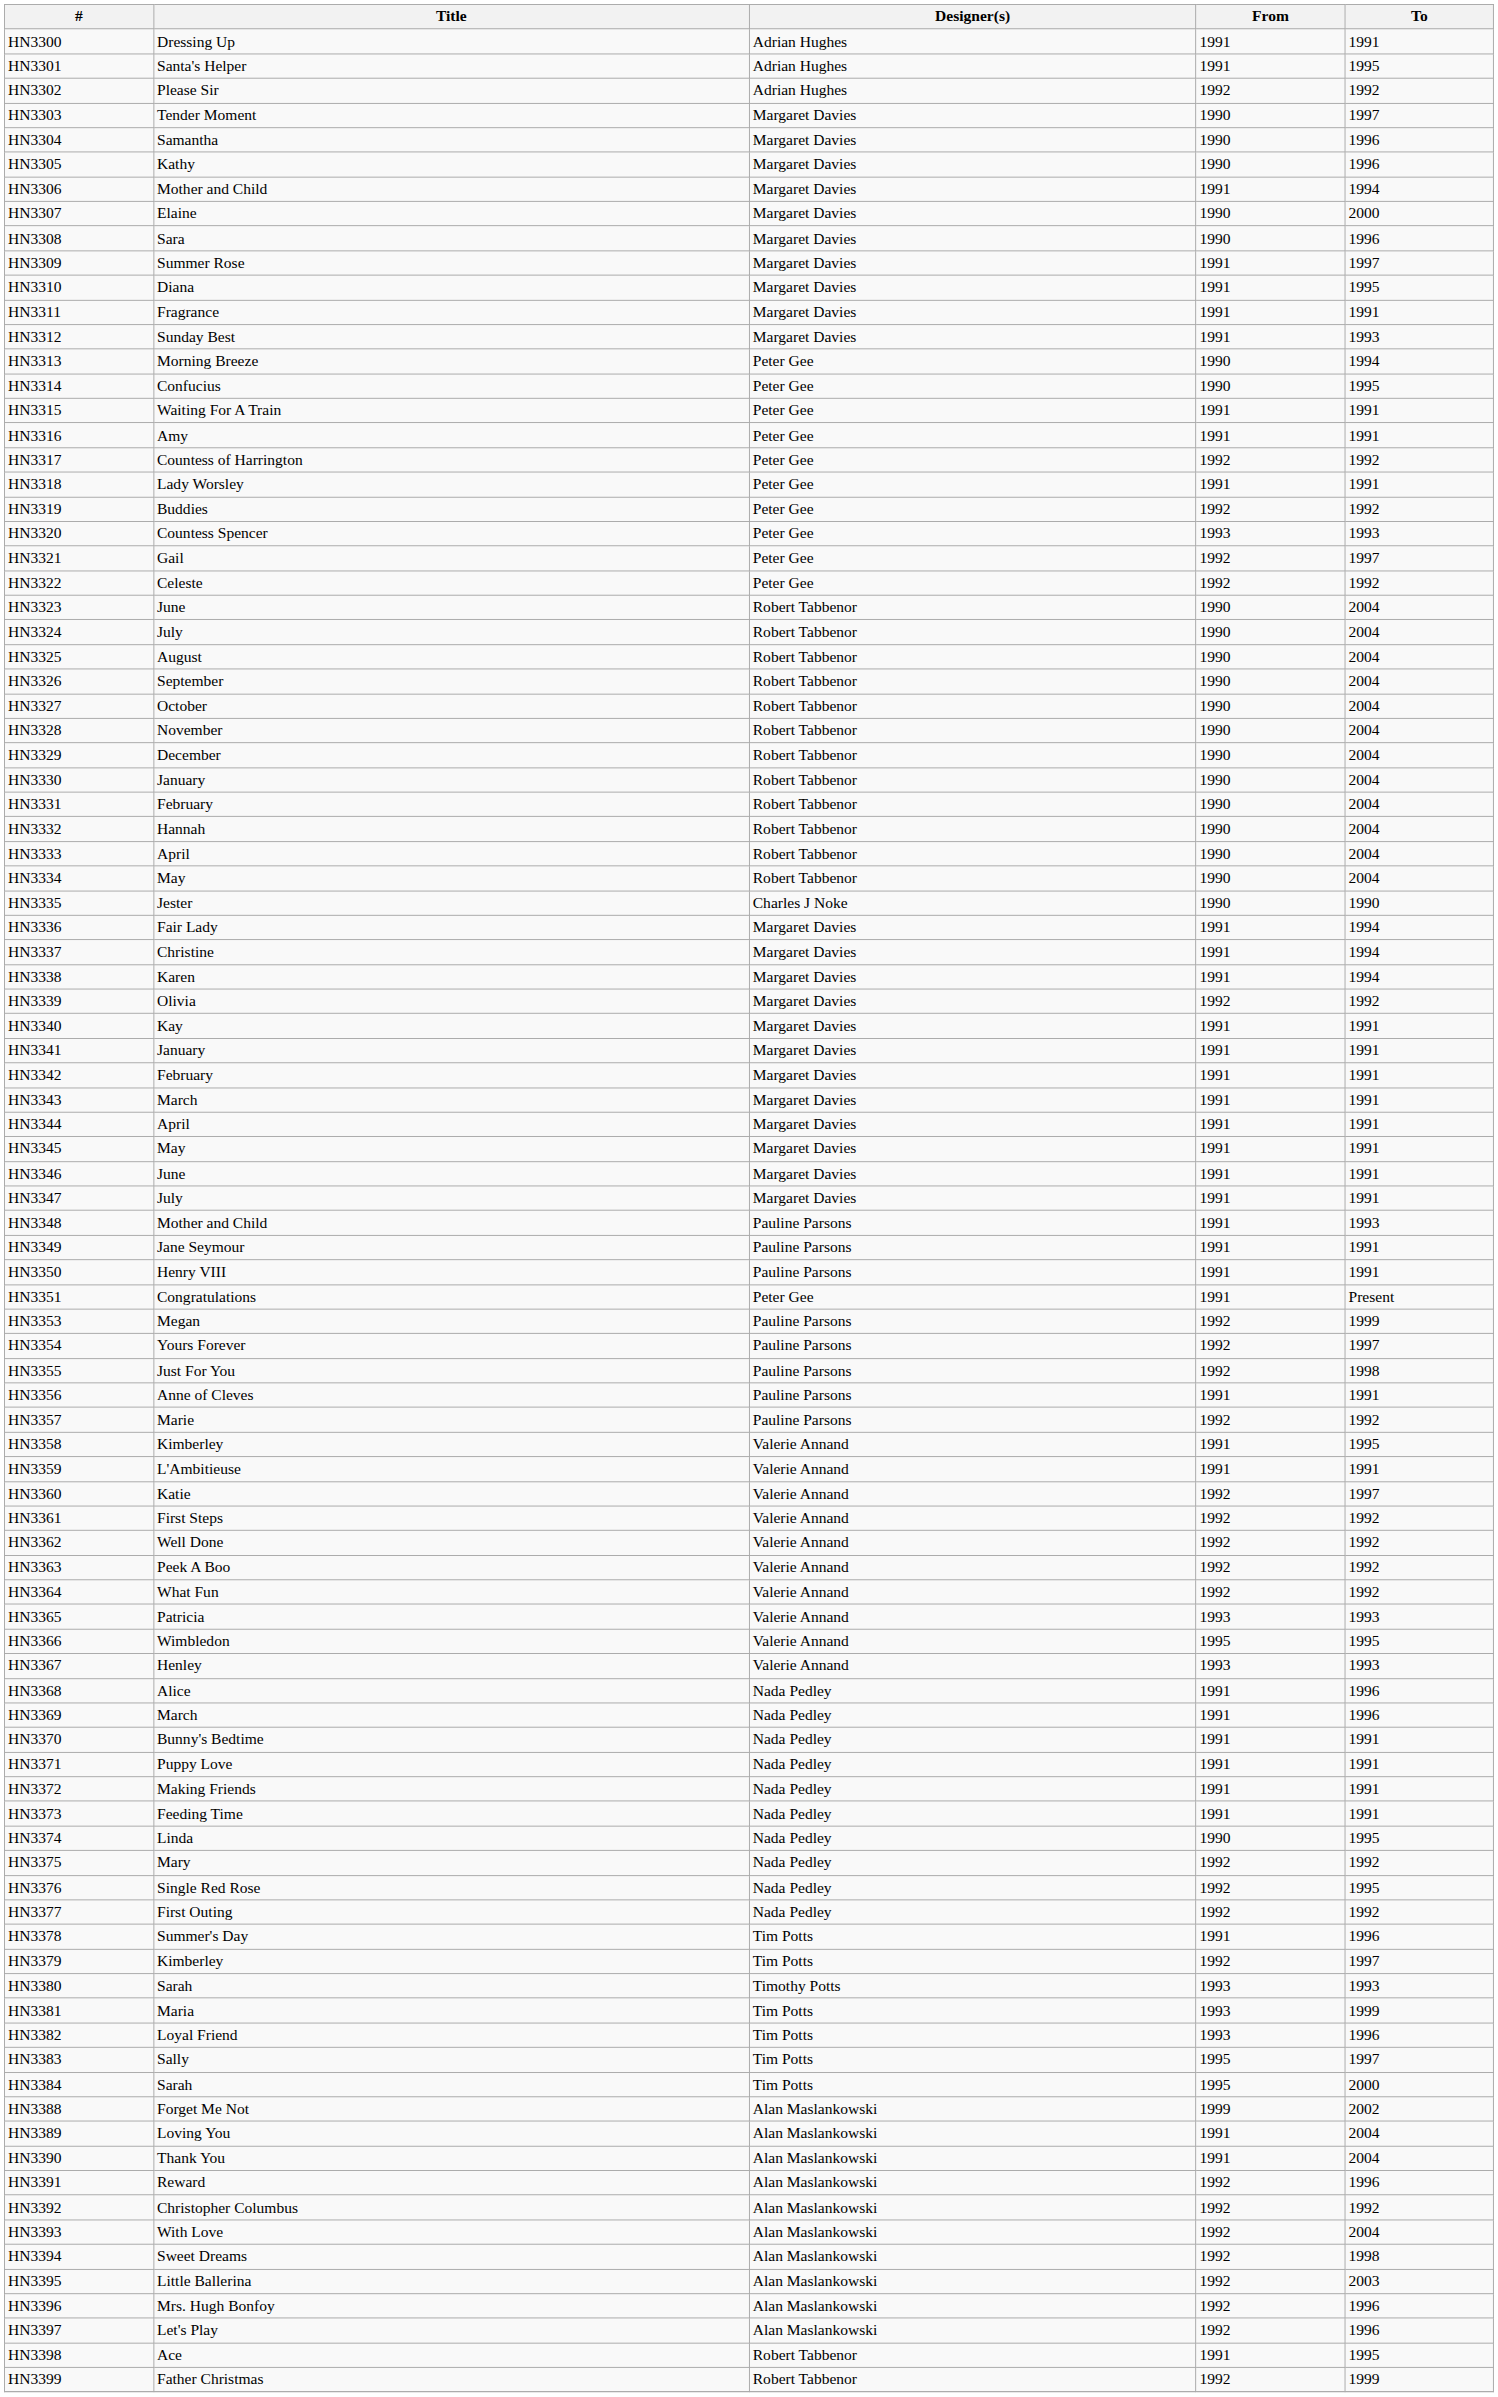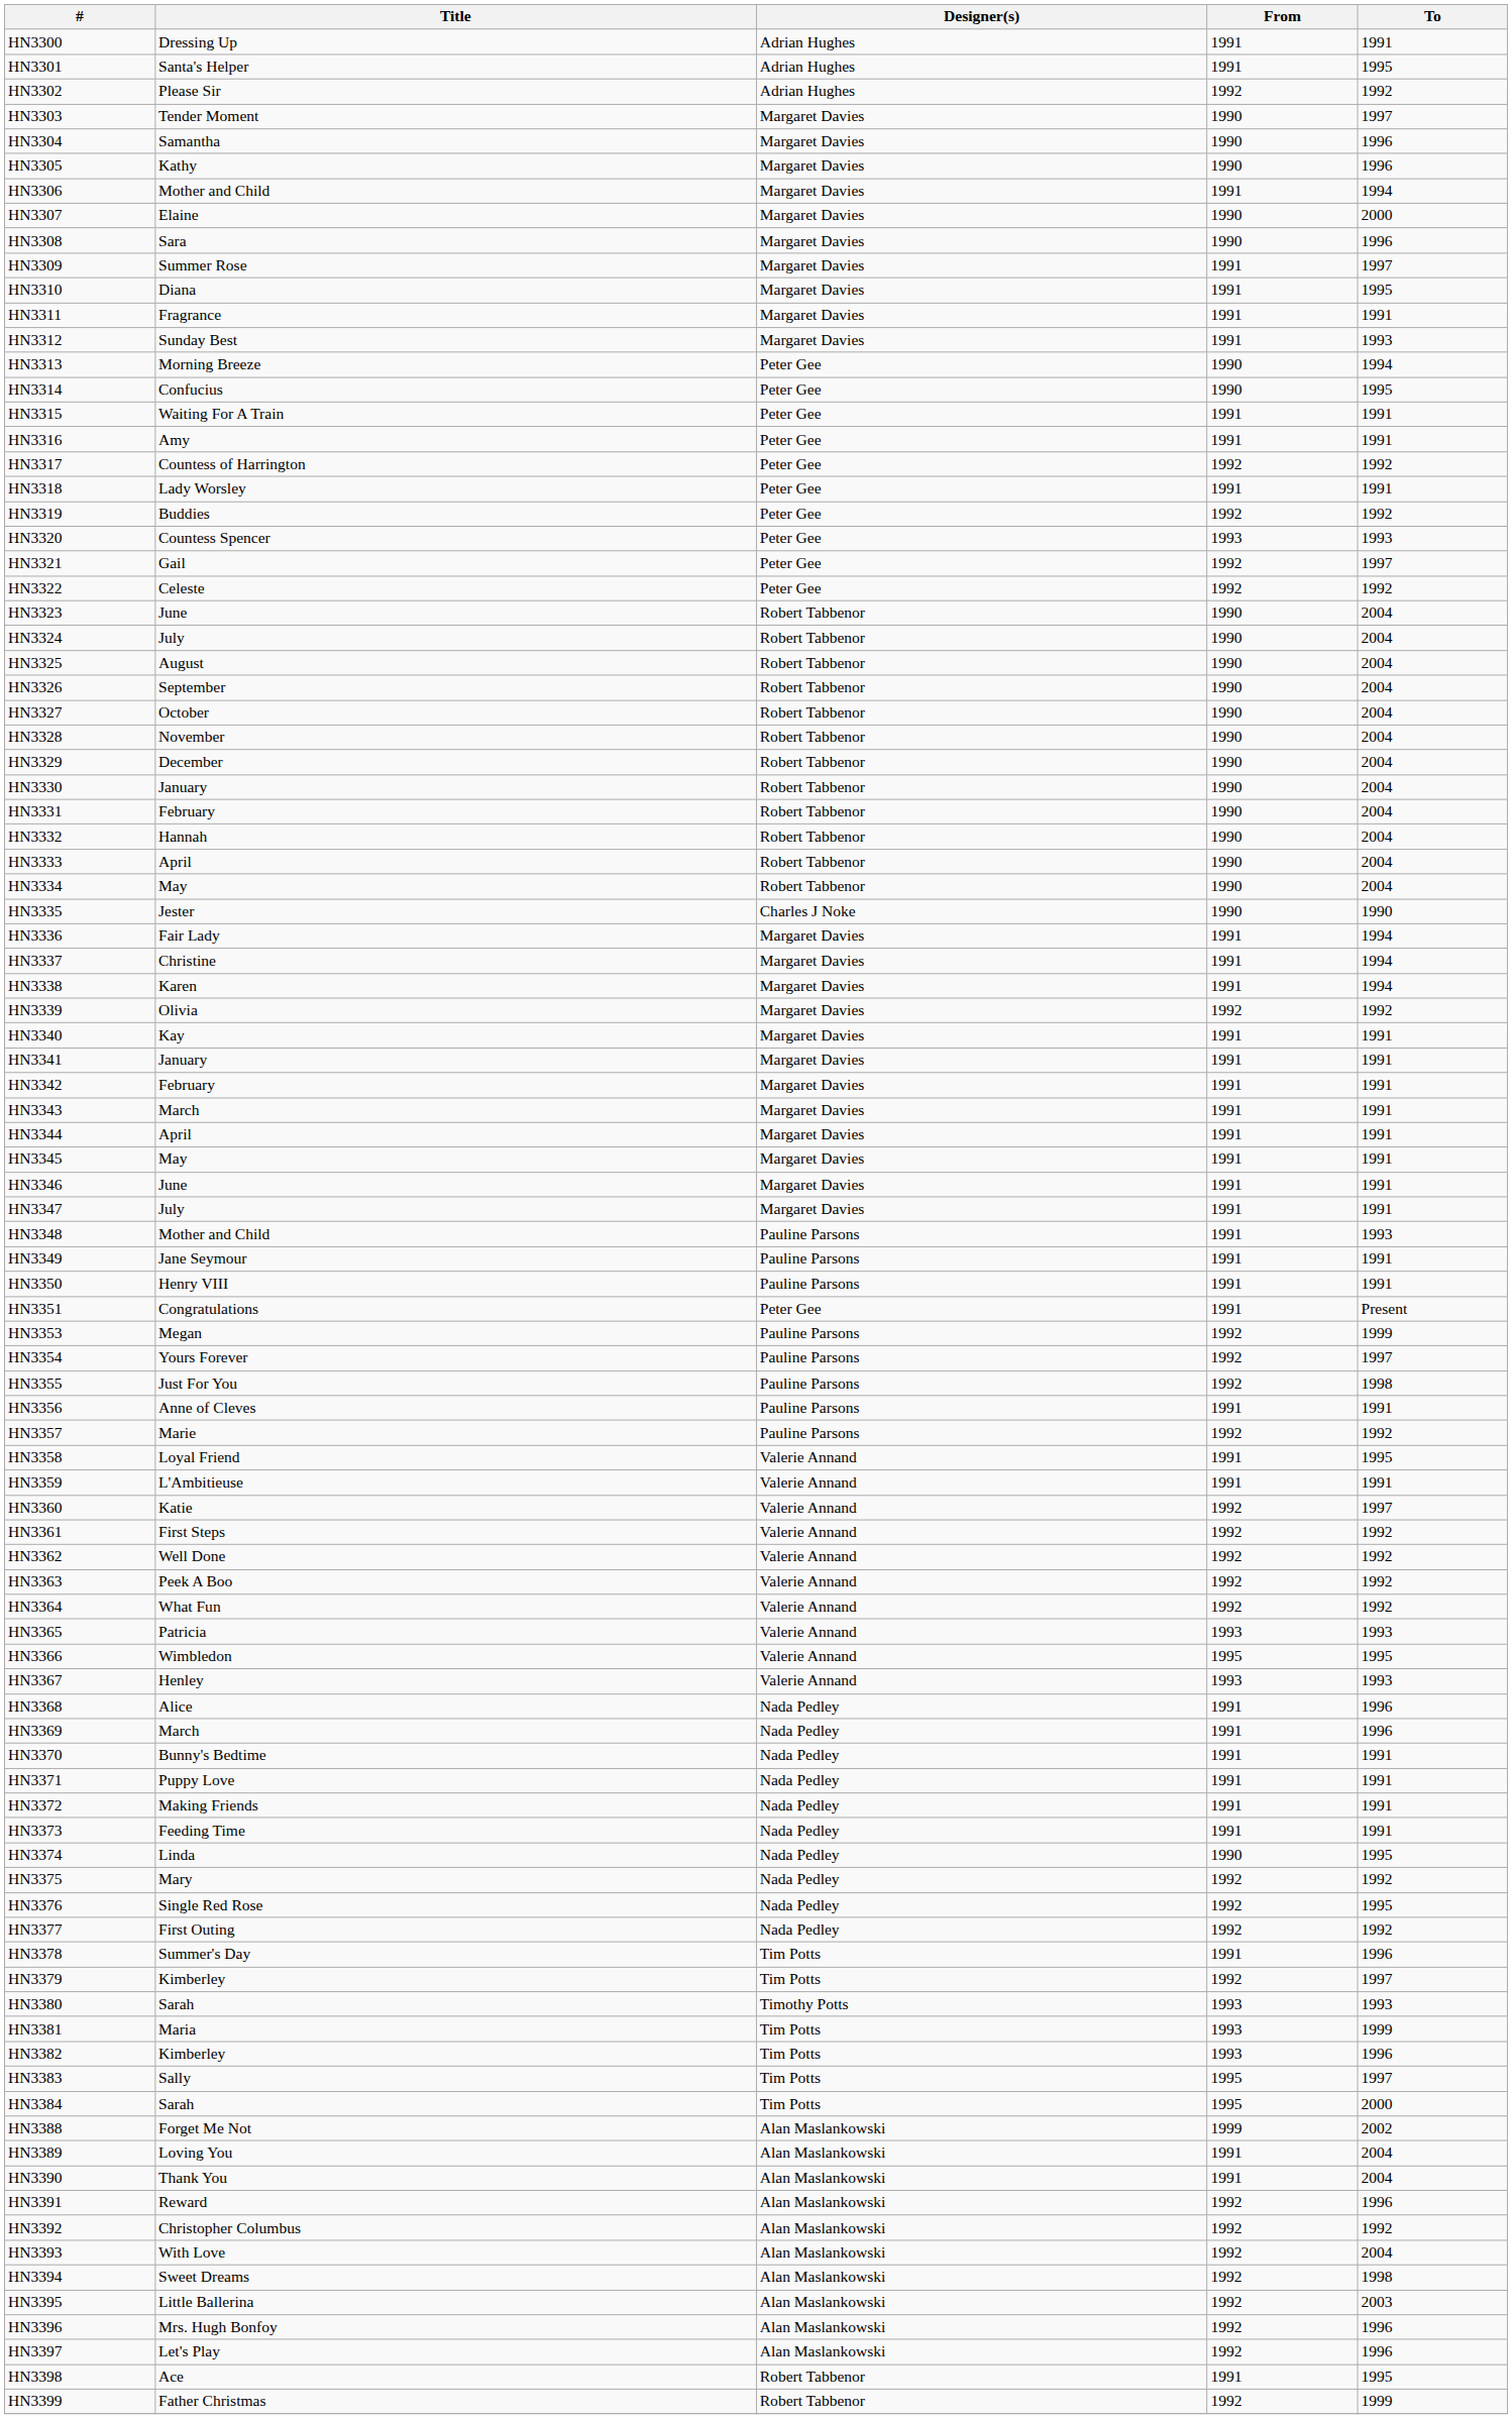HN3358 | Title: Kimberley -> Loyal Friend
HN3382 | Title: Loyal Friend -> Kimberley
